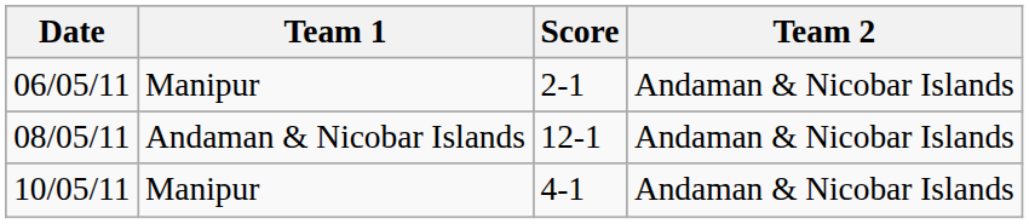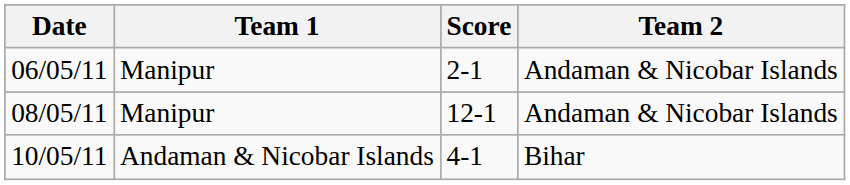08/05/11 | Team 1: Andaman & Nicobar Islands -> Manipur
10/05/11 | Team 1: Manipur -> Andaman & Nicobar Islands
10/05/11 | Team 2: Andaman & Nicobar Islands -> Bihar
